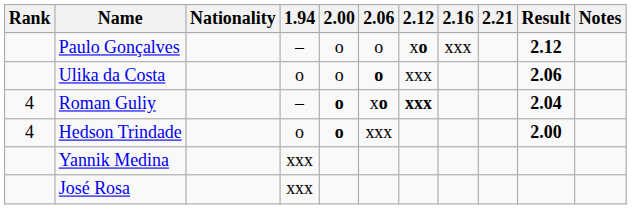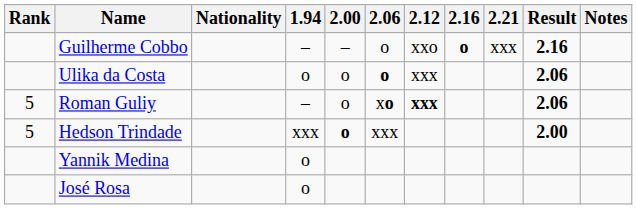+ row: Guilherme Cobbo | – | – | o | xxo | o | xxx | 2.16
- row: Paulo Gonçalves | – | o | o | xo | xxx | 2.12
Roman Guliy | Rank: 4 -> 5
Roman Guliy | 2.00: bold -> normal
Roman Guliy | Result: 2.04 -> 2.06
Hedson Trindade | Rank: 4 -> 5
Hedson Trindade | 1.94: o -> xxx
Yannik Medina | 1.94: xxx -> o
José Rosa | 1.94: xxx -> o
